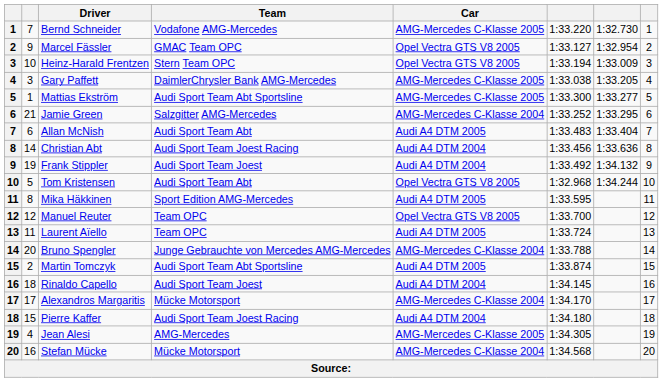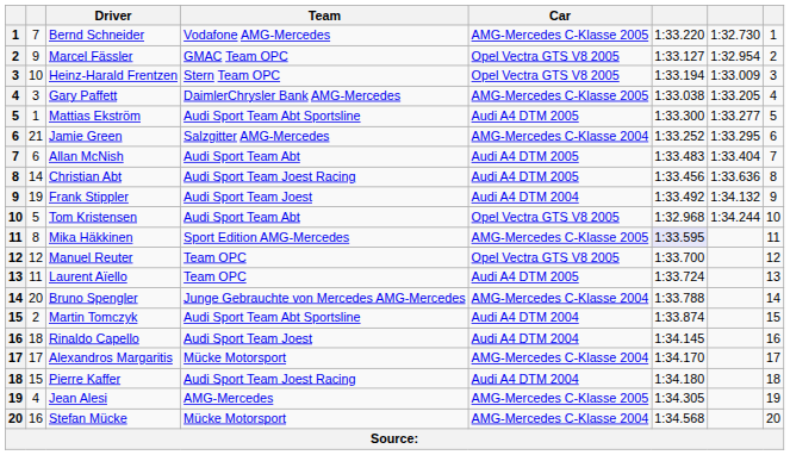Mattias Ekström | Car: AMG-Mercedes C-Klasse 2005 -> Audi A4 DTM 2005
Christian Abt | Car: Audi A4 DTM 2004 -> Audi A4 DTM 2005
Mika Häkkinen | Car: Audi A4 DTM 2005 -> AMG-Mercedes C-Klasse 2005
Mika Häkkinen | column 6: no background -> lavender background
Martin Tomczyk | Car: Audi A4 DTM 2005 -> Audi A4 DTM 2004
